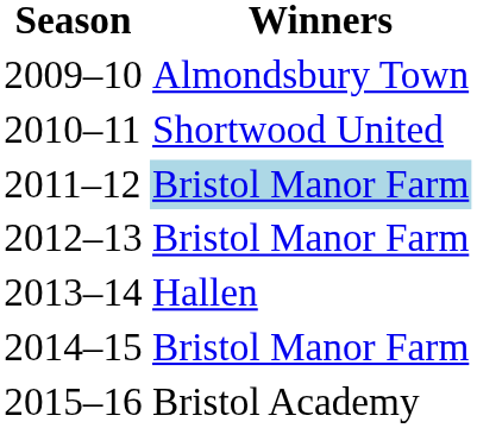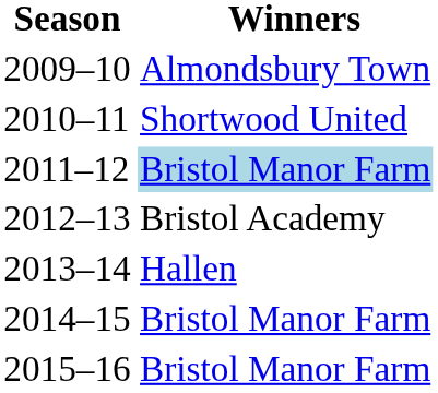2012–13 | Winners: Bristol Manor Farm -> Bristol Academy
2015–16 | Winners: Bristol Academy -> Bristol Manor Farm
